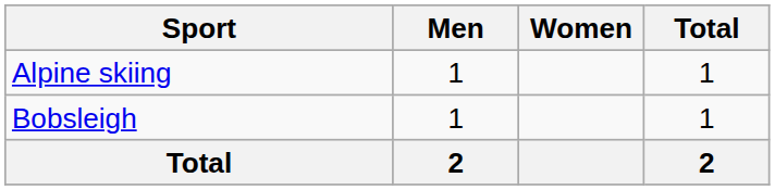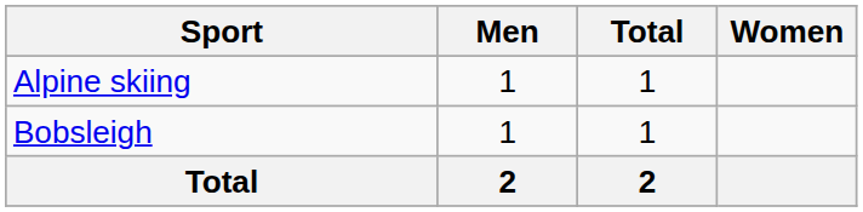columns swapped: Women <-> Total
